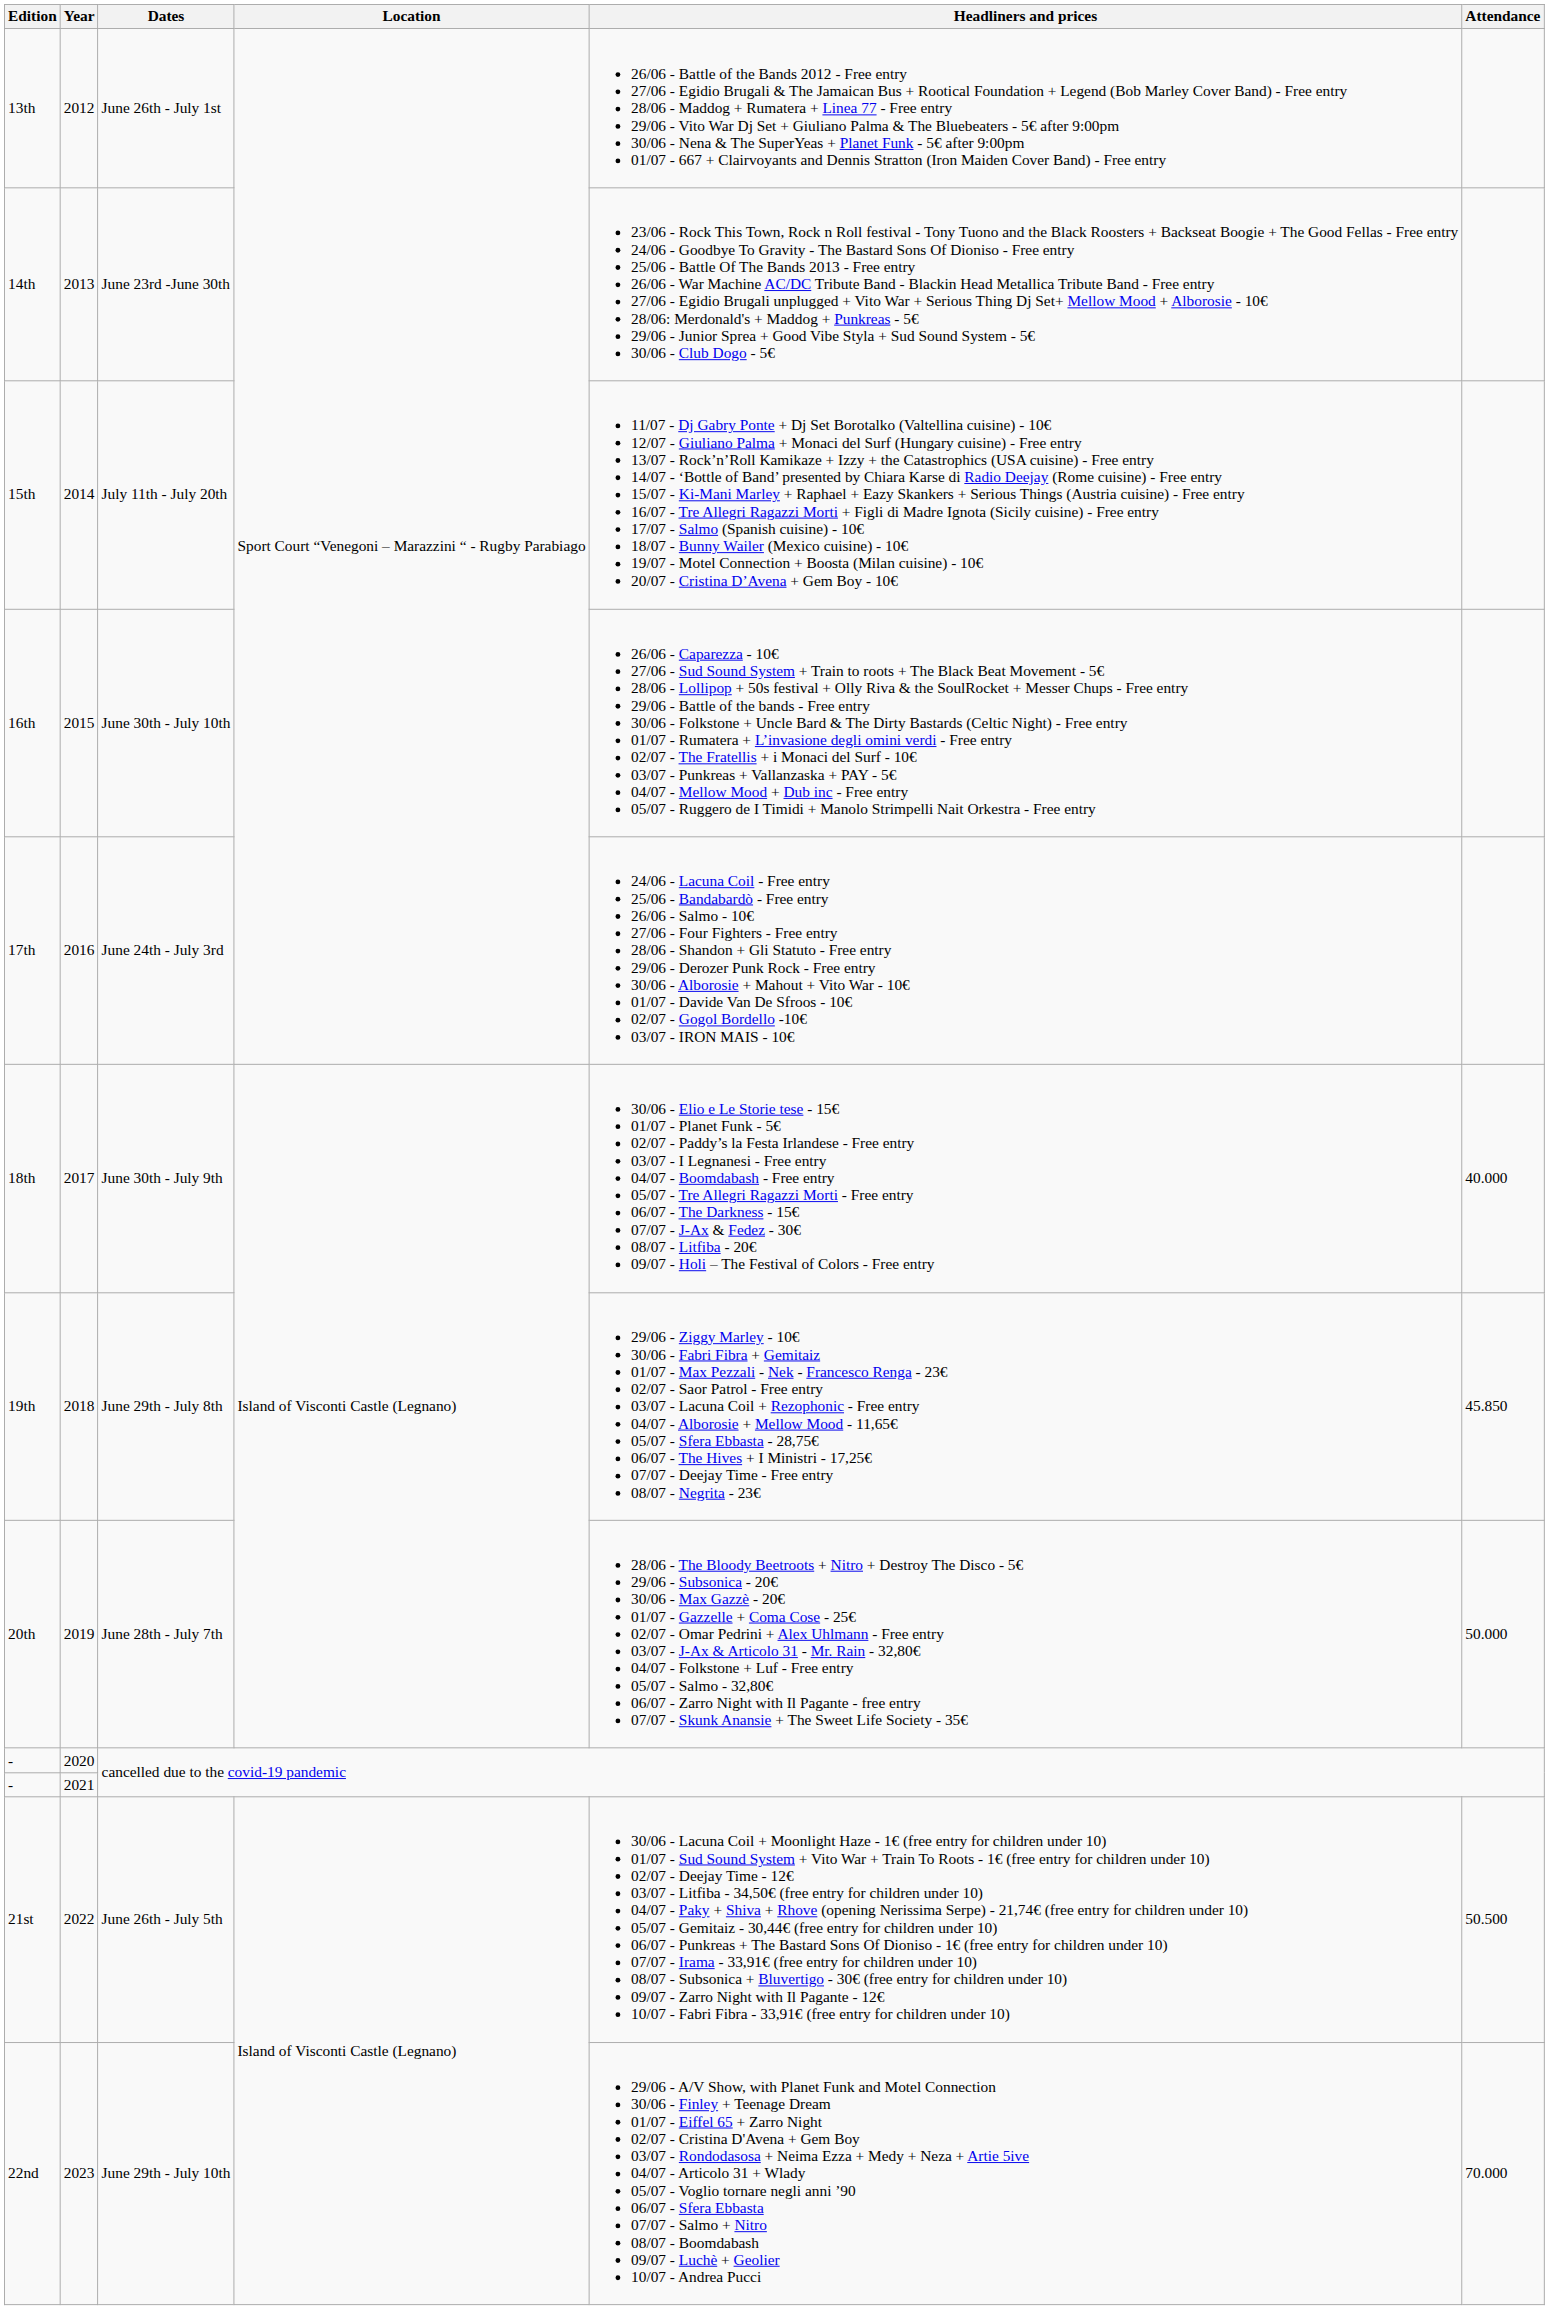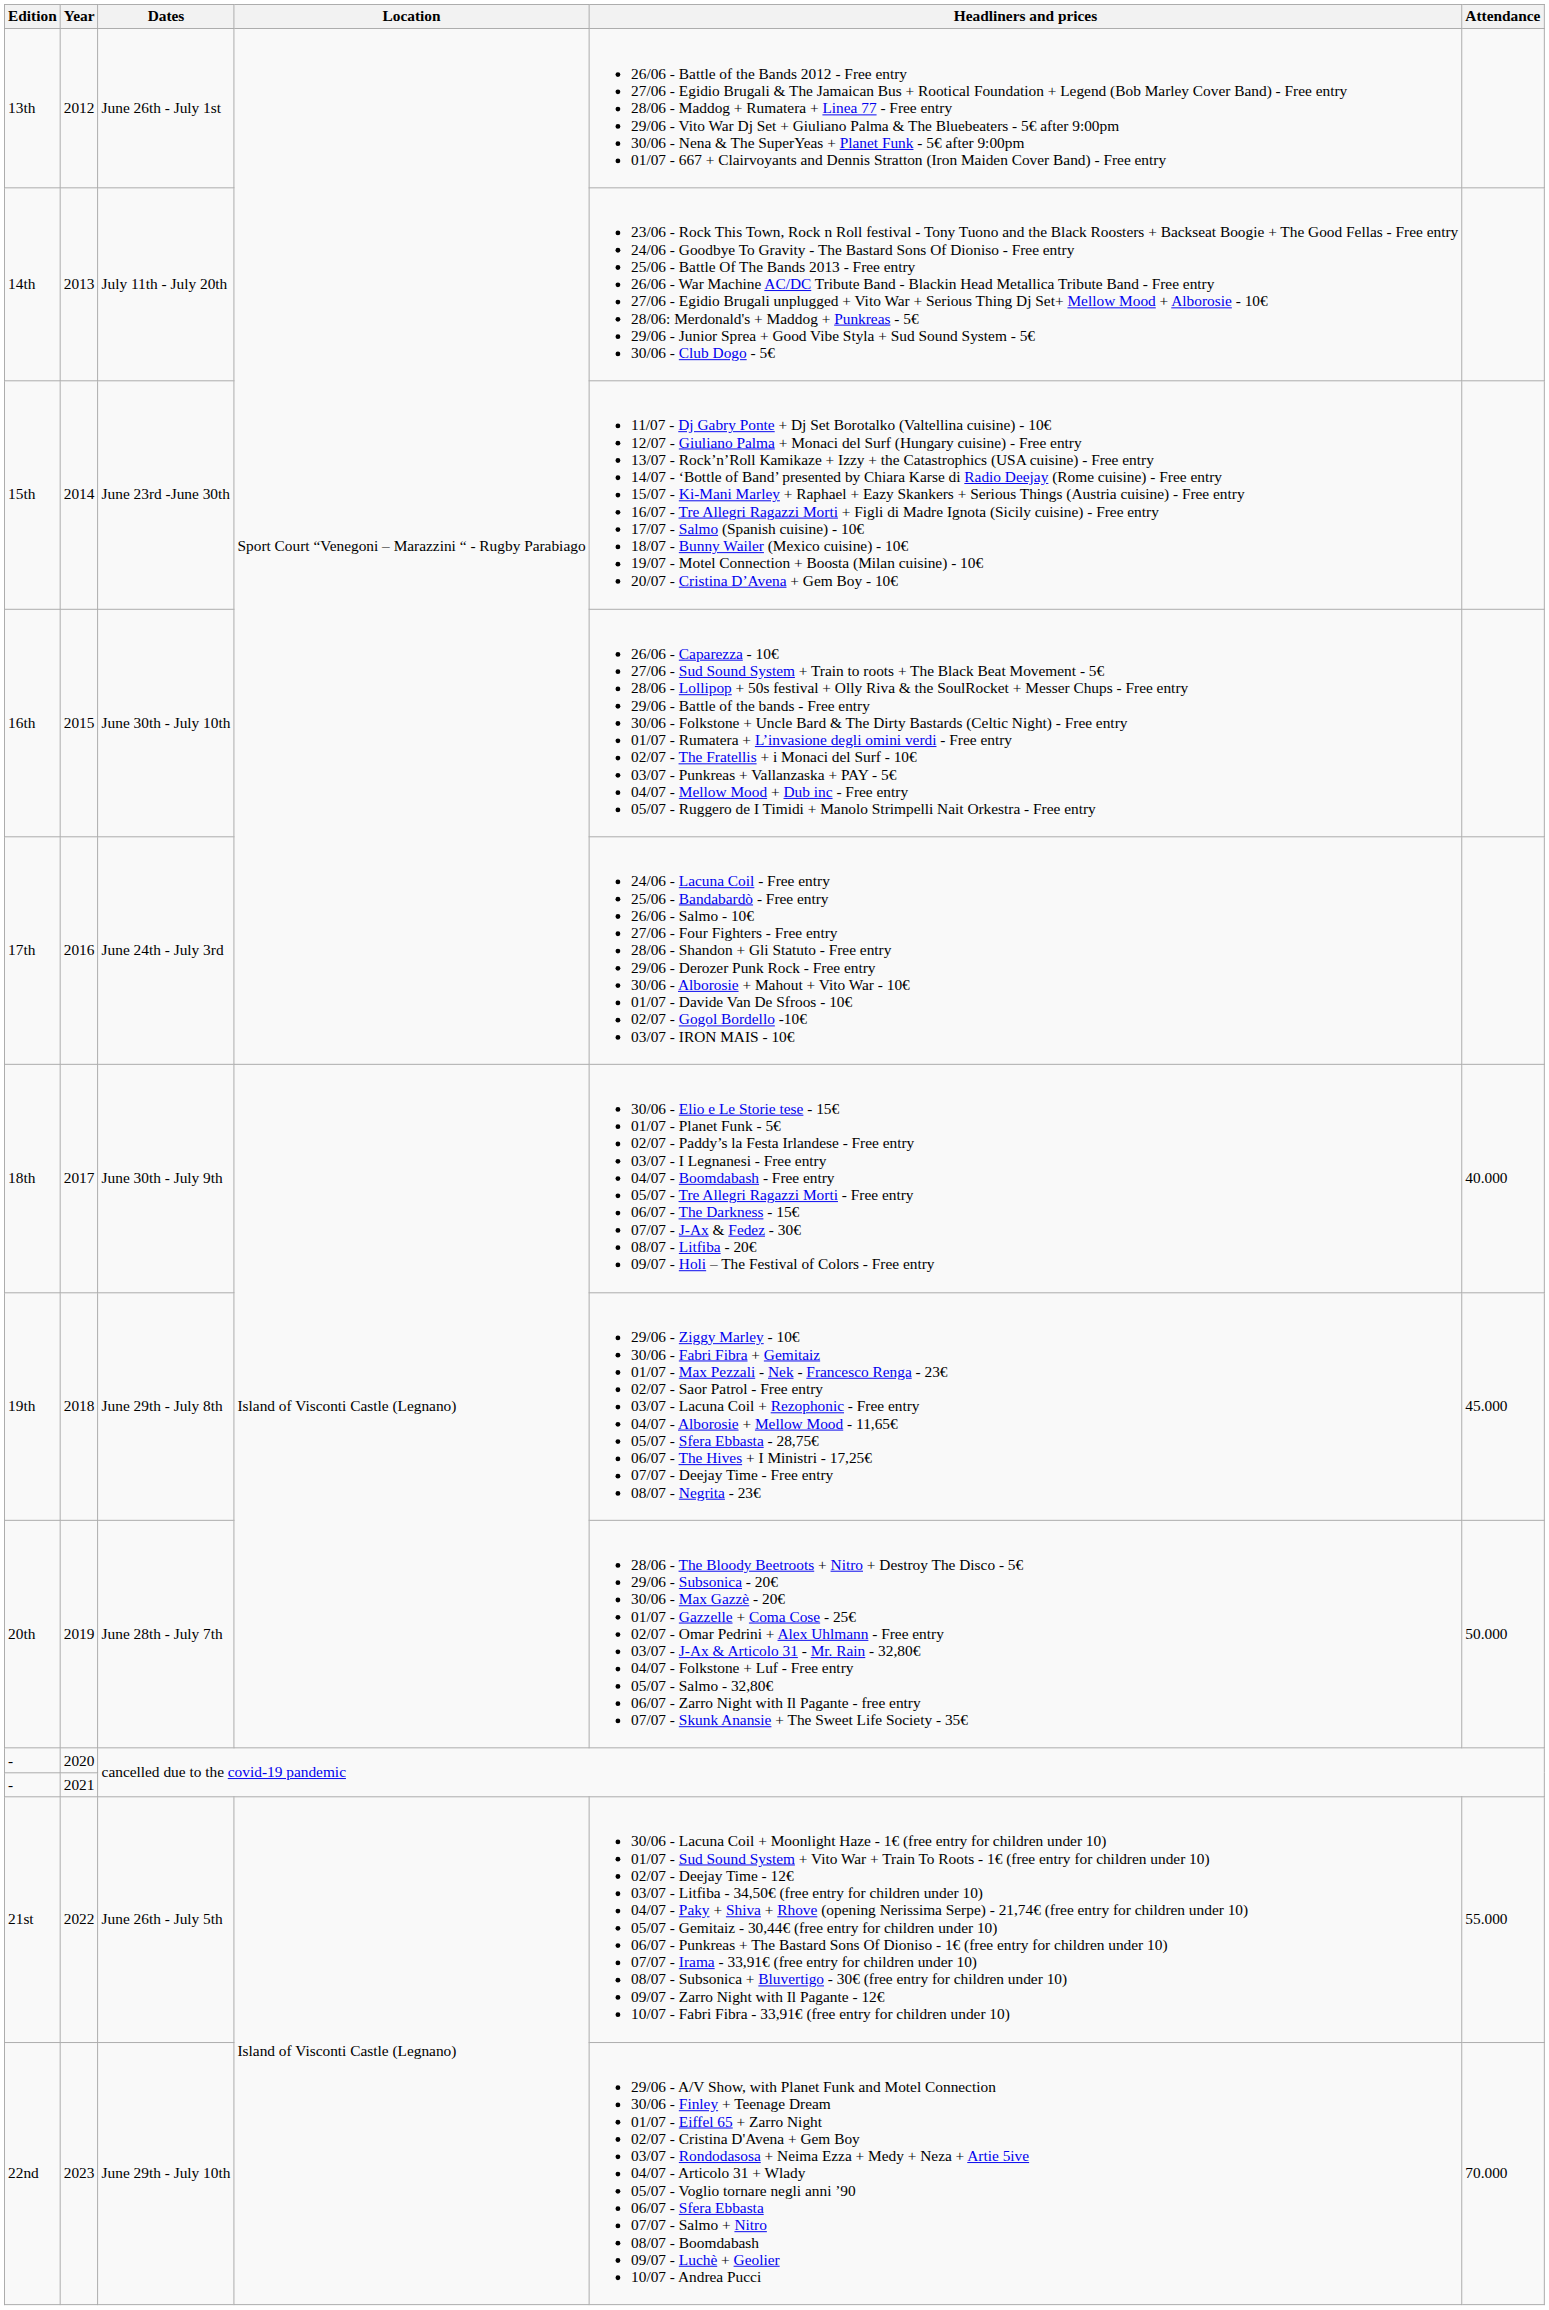14th | Dates: June 23rd -June 30th -> July 11th - July 20th
15th | Dates: July 11th - July 20th -> June 23rd -June 30th
19th | Attendance: 45.850 -> 45.000
21st | Attendance: 50.500 -> 55.000
